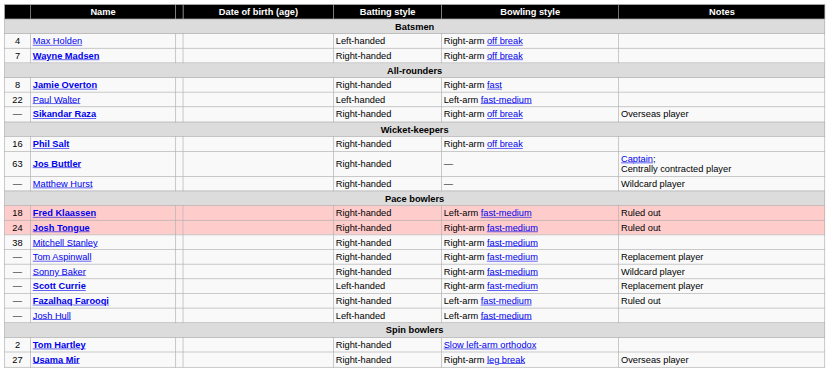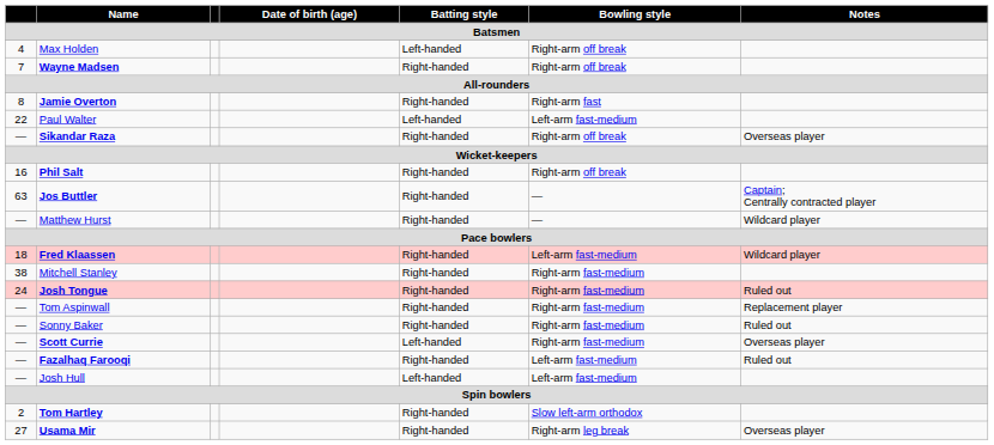Fred Klaassen | Notes: Ruled out -> Wildcard player
rows swapped: Josh Tongue <-> Mitchell Stanley
Sonny Baker | Notes: Wildcard player -> Ruled out
Scott Currie | Notes: Replacement player -> Overseas player
